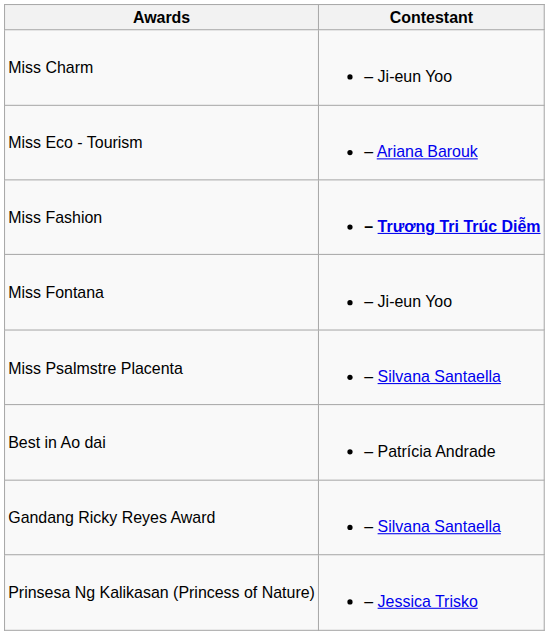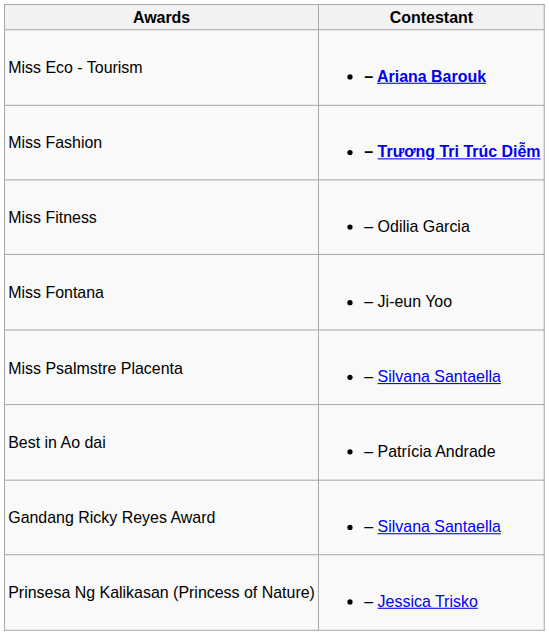- row: Miss Charm | – Ji-eun Yoo
Miss Eco - Tourism | Contestant: normal -> bold
+ row: Miss Fitness | – Odilia Garcia
